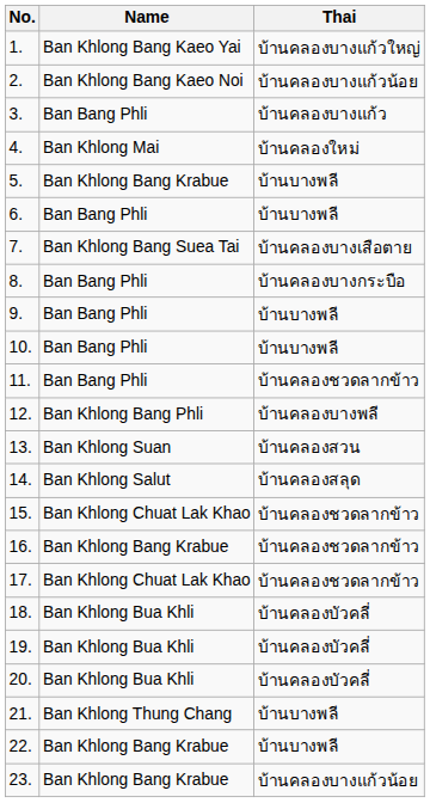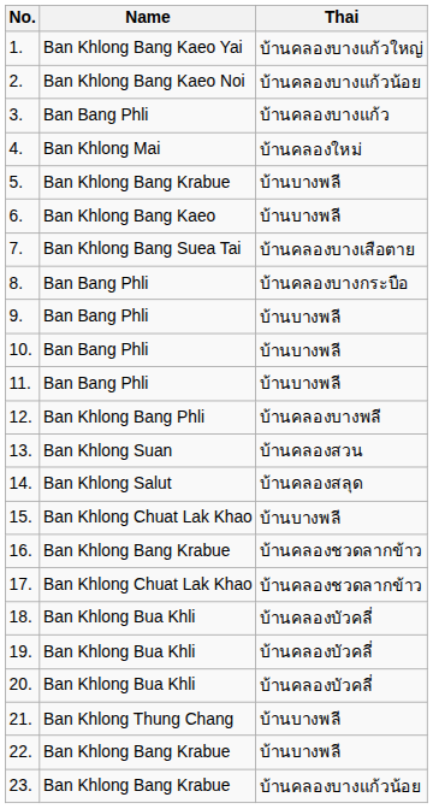6. | Name: Ban Bang Phli -> Ban Khlong Bang Kaeo
11. | Thai: บ้านคลองชวดลากข้าว -> บ้านบางพลี
15. | Thai: บ้านคลองชวดลากข้าว -> บ้านบางพลี
